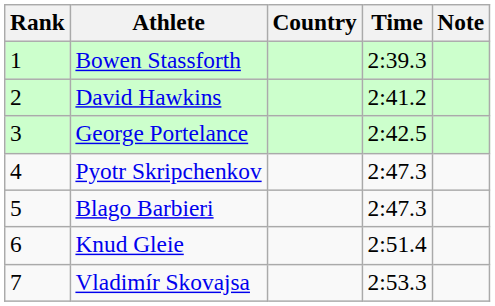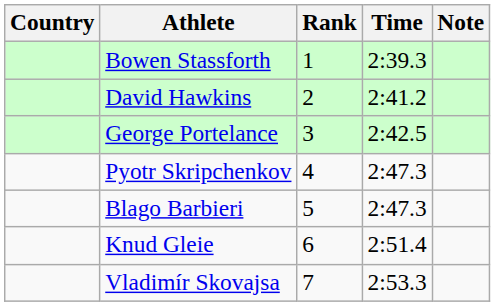columns swapped: Rank <-> Country
